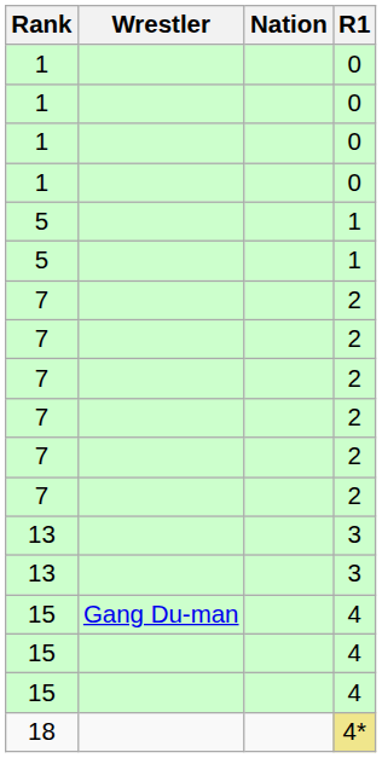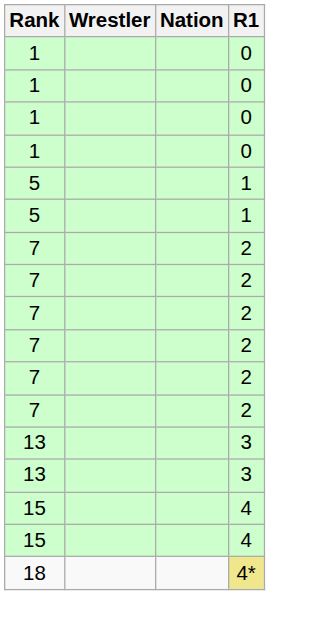- row: 15 | Gang Du-man | 4
